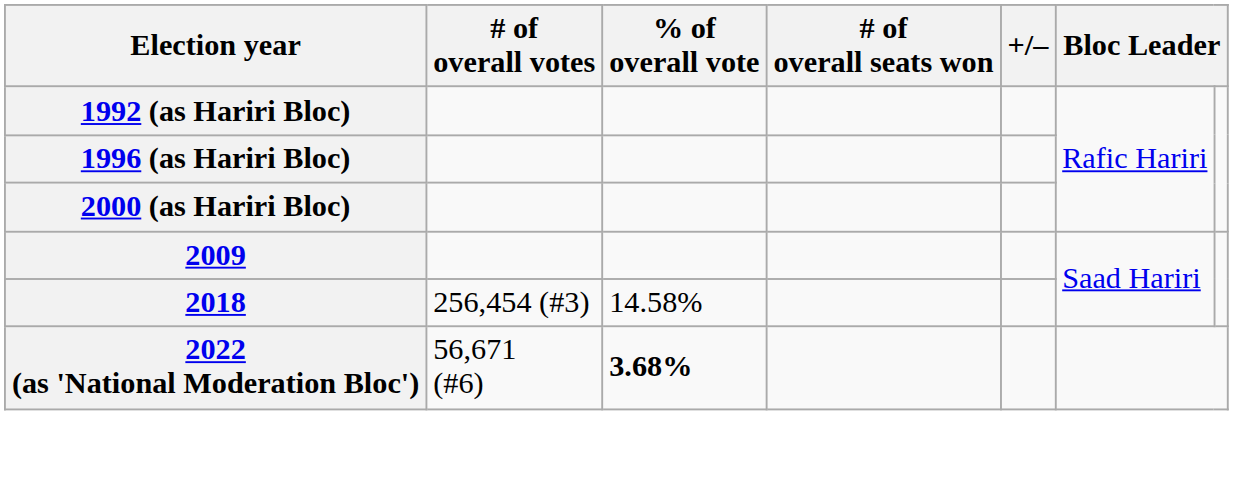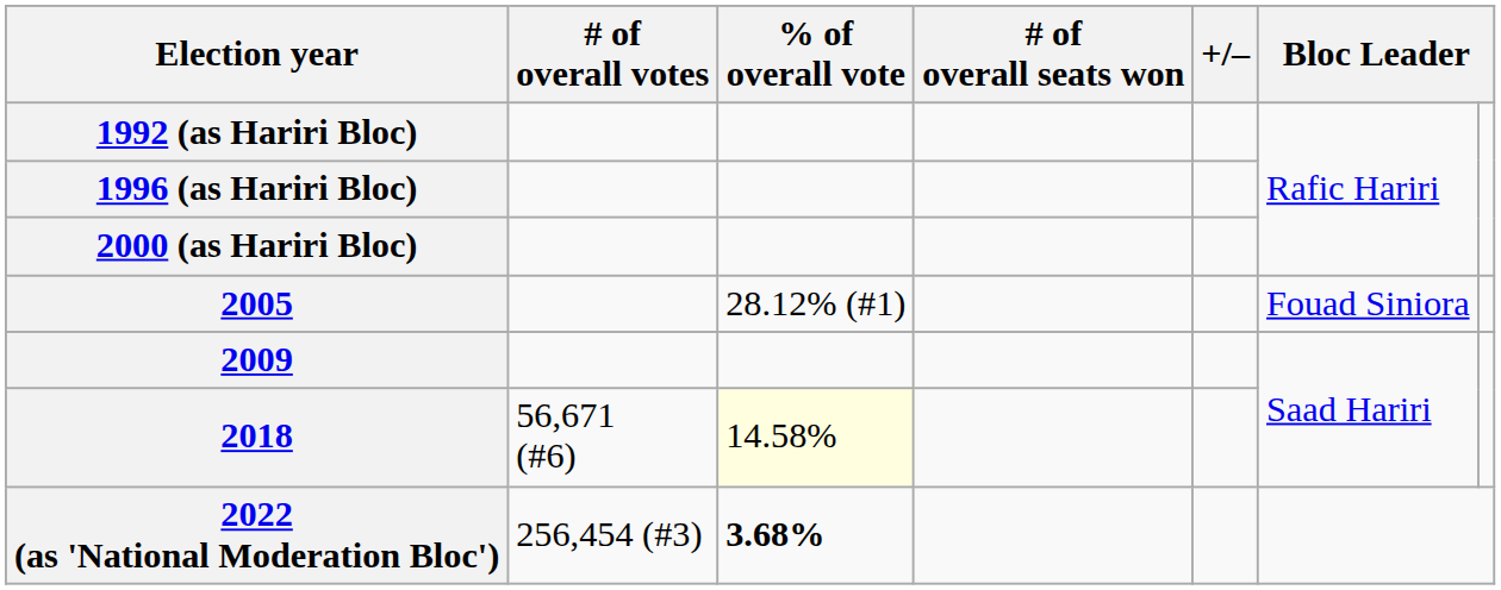+ row: 2005 | 28.12% (#1) | Fouad Siniora
2018 | # of overall votes: 256,454 (#3) -> 56,671 (#6)
2018 | % of overall vote: no background -> lightyellow background
2022 (as 'National Moderation Bloc') | # of overall votes: 56,671 (#6) -> 256,454 (#3)
